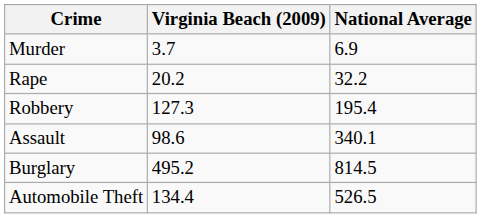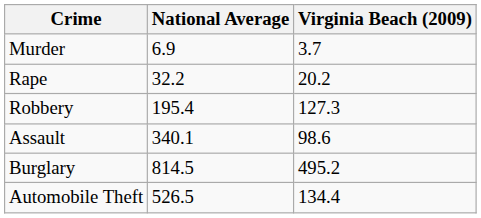columns swapped: Virginia Beach (2009) <-> National Average
